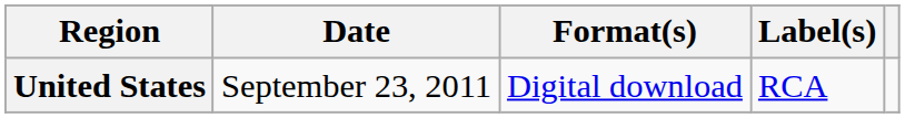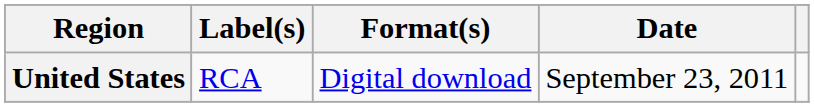columns swapped: Date <-> Label(s)
